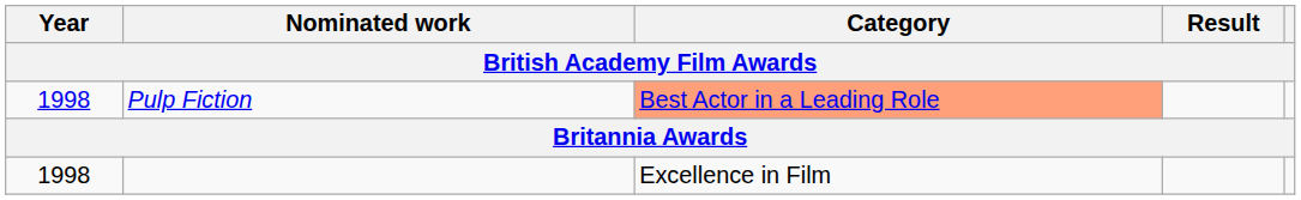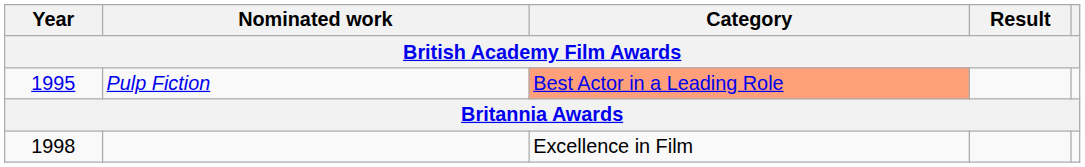Pulp Fiction | Year: 1998 -> 1995
